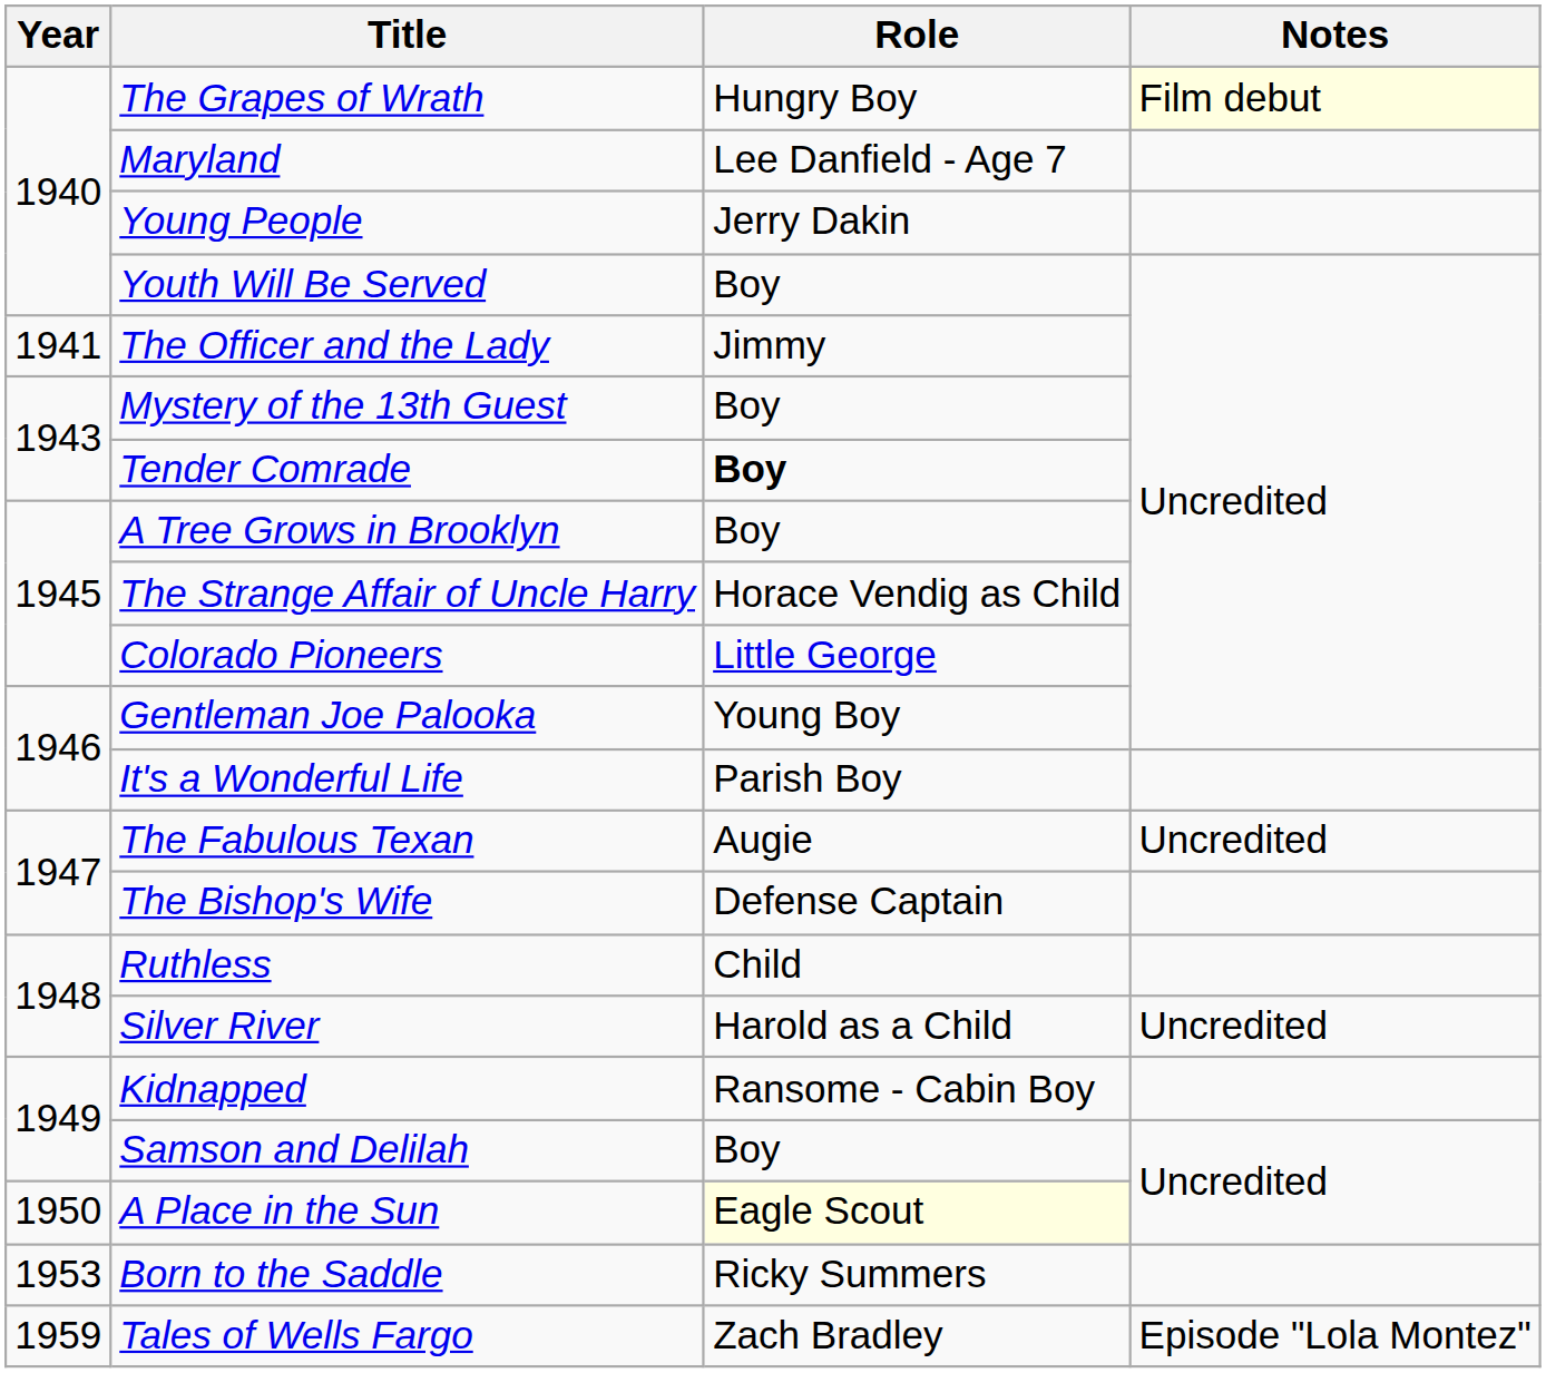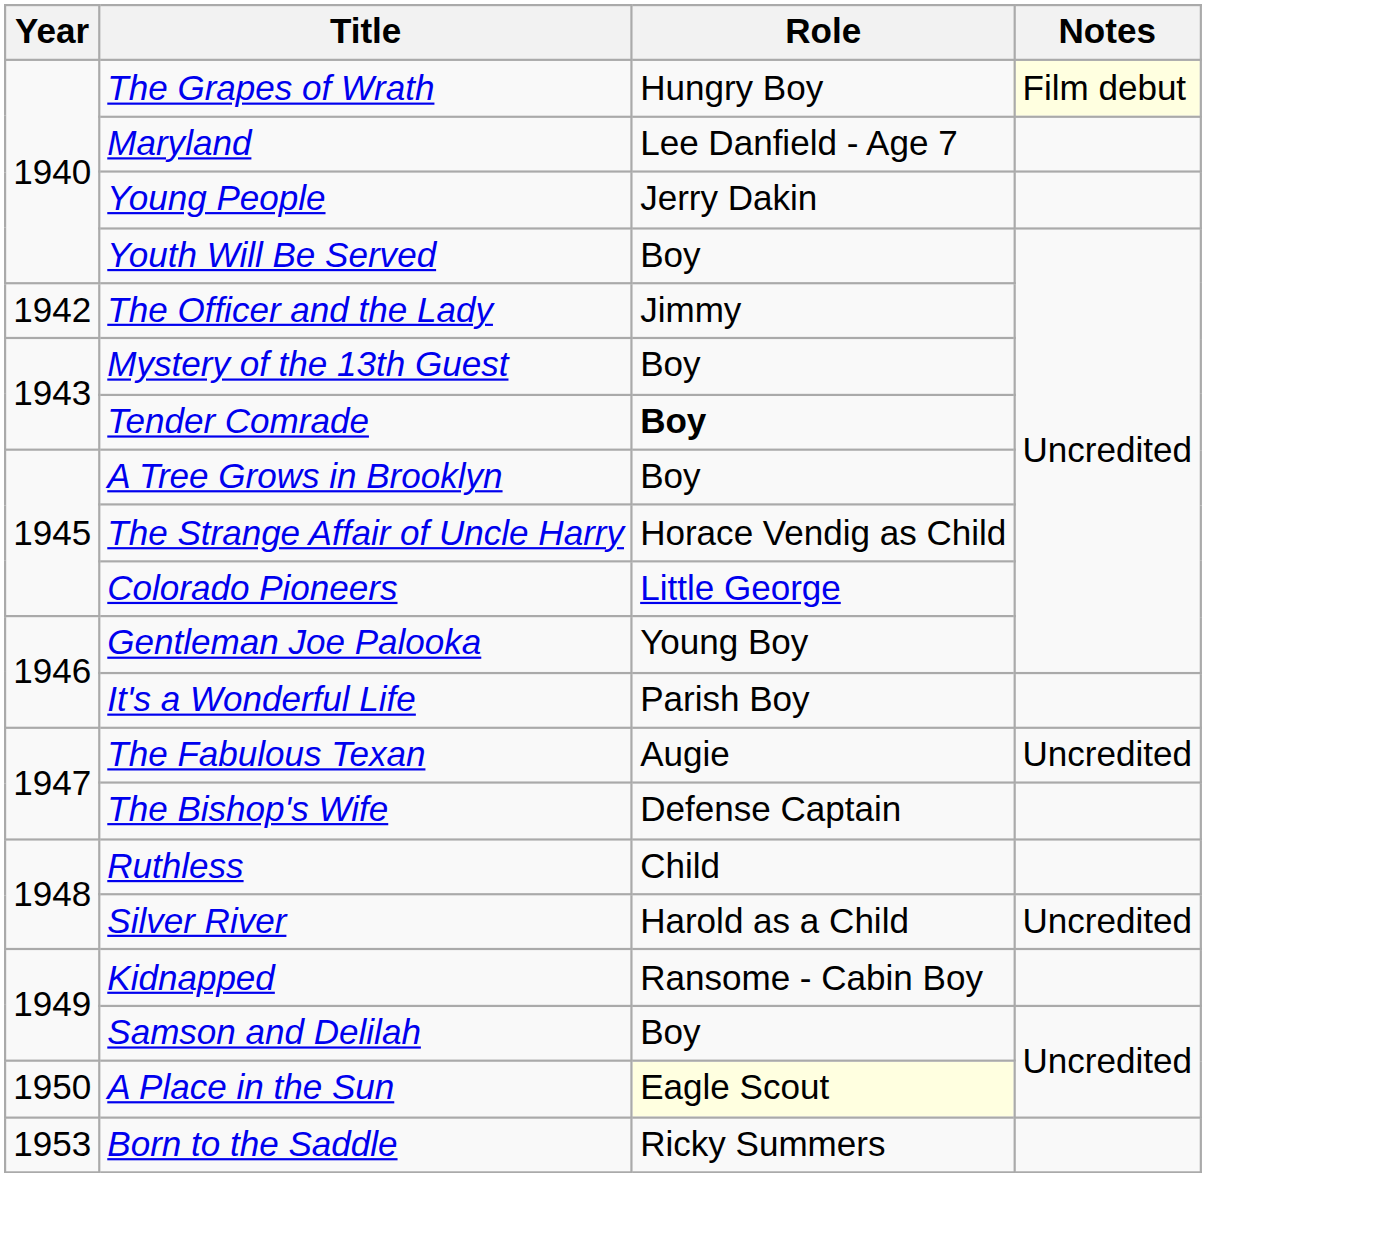The Officer and the Lady | Year: 1941 -> 1942
- row: 1959 | Tales of Wells Fargo | Zach Bradley | Episode "Lola Montez"
